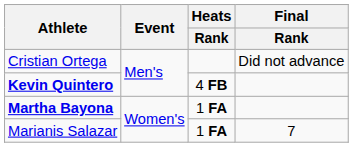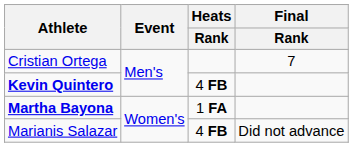Cristian Ortega | Final / Rank: Did not advance -> 7
Marianis Salazar | Heats / Rank: 1 FA -> 4 FB
Marianis Salazar | Final / Rank: 7 -> Did not advance
